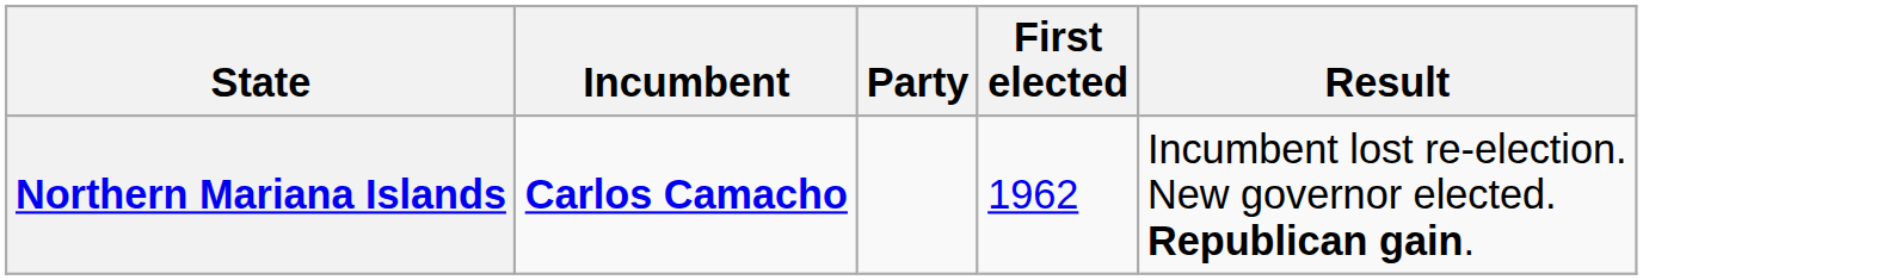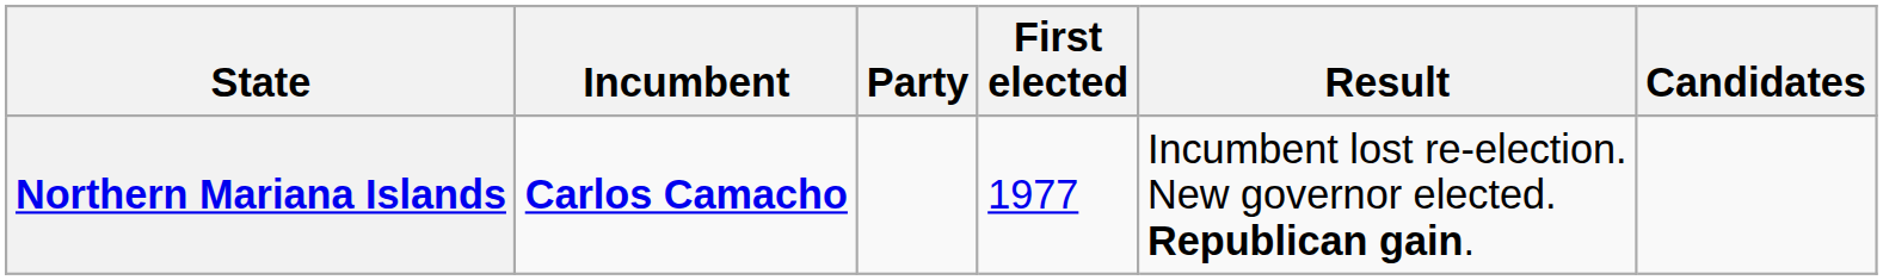+ column: Candidates
Northern Mariana Islands | First elected: 1962 -> 1977
